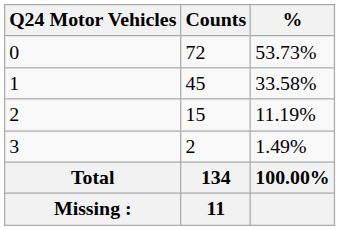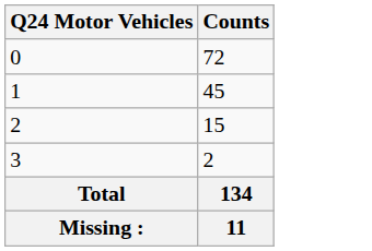- column: % | 53.73% | 33.58% | 11.19% | 1.49% | 100.00%
